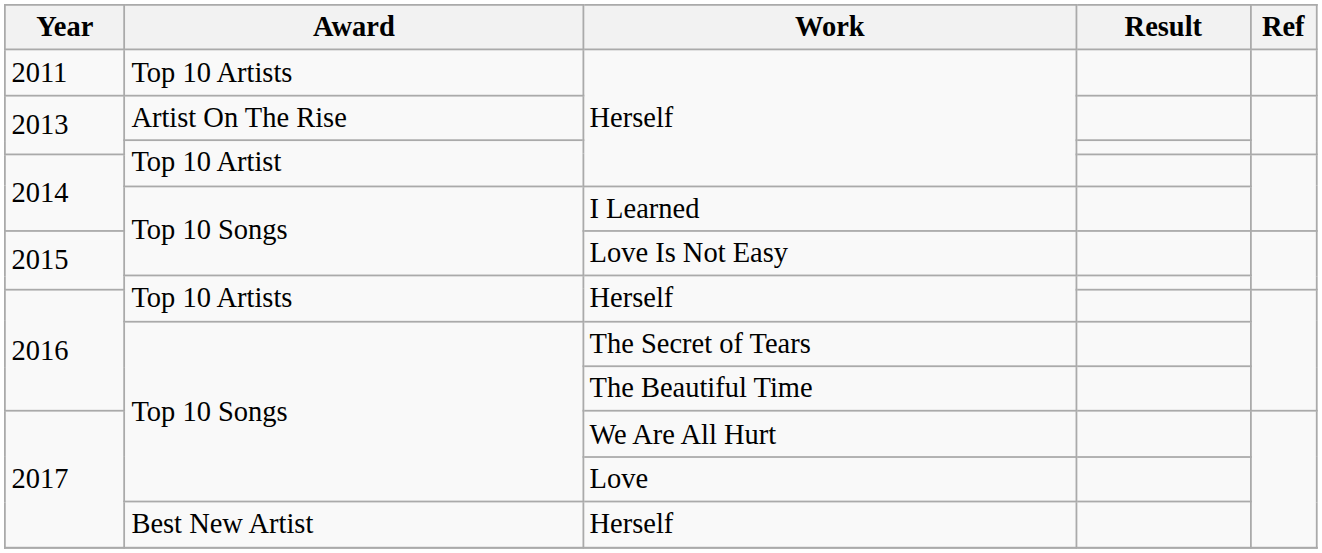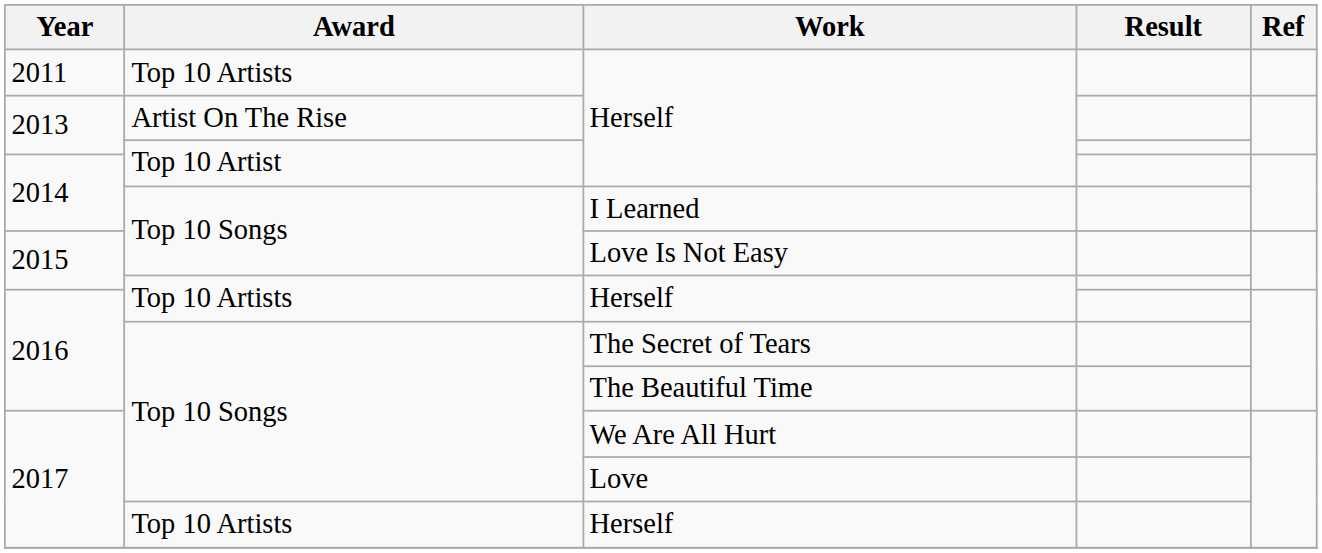2017 / Herself | Award: Best New Artist -> Top 10 Artists
